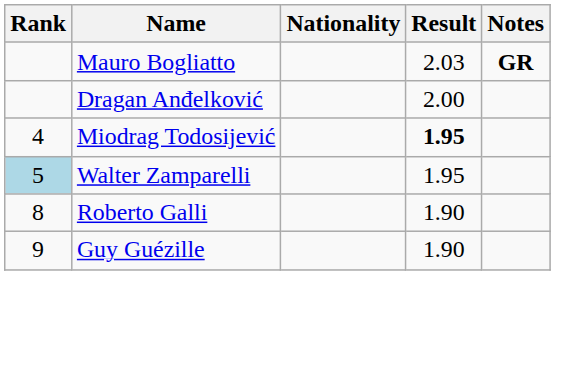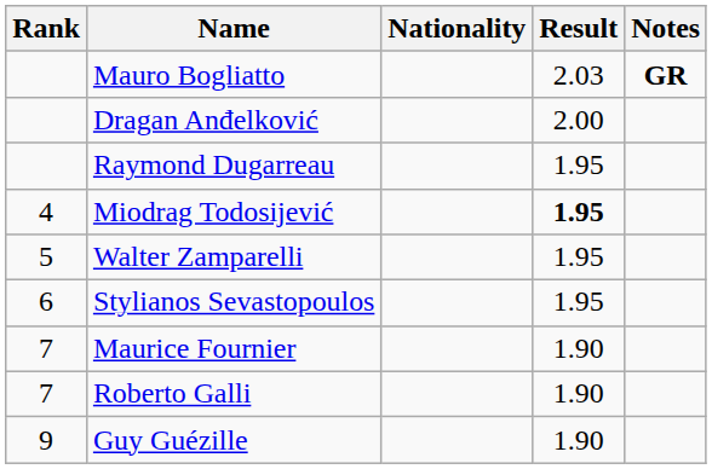+ row: Raymond Dugarreau | 1.95
Walter Zamparelli | Rank: lightblue background -> no background
+ row: 6 | Stylianos Sevastopoulos | 1.95
+ row: 7 | Maurice Fournier | 1.90
Roberto Galli | Rank: 8 -> 7
